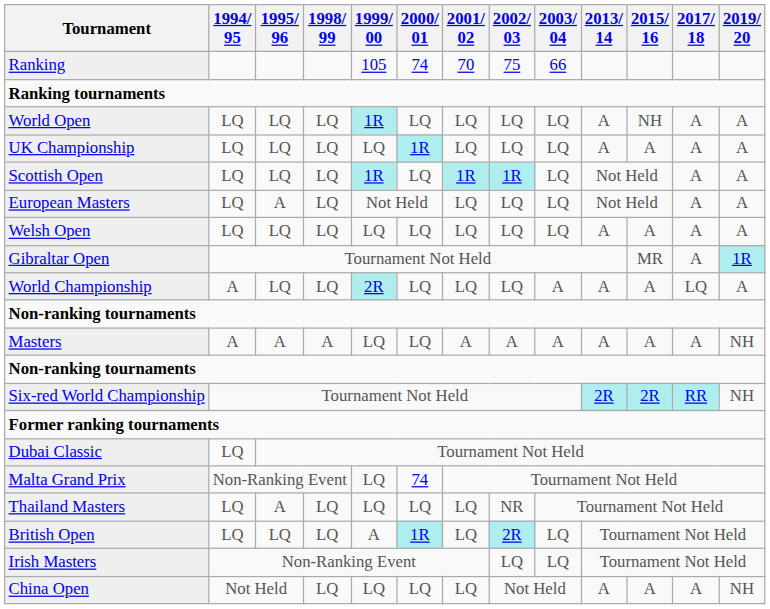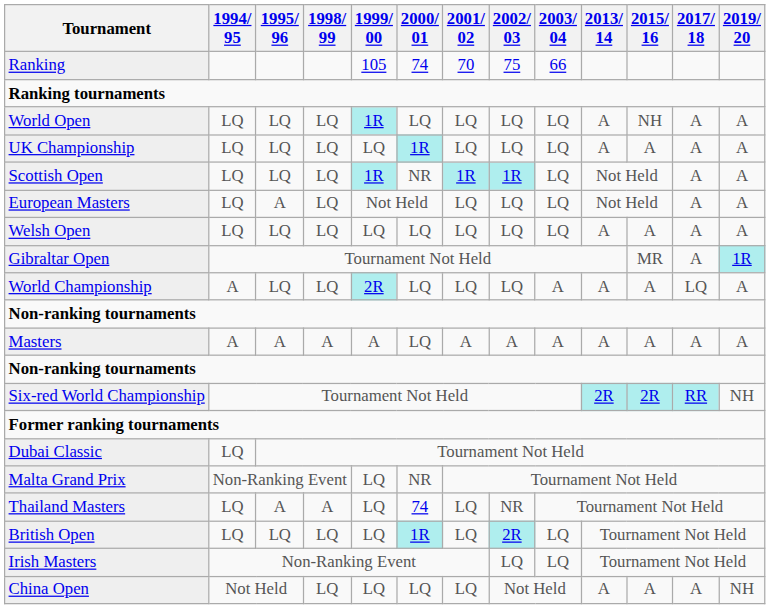Scottish Open | 2000/ 01: LQ -> NR
Masters | 1999/ 00: LQ -> A
Masters | 2019/ 20: NH -> A
Malta Grand Prix | 2000/ 01: 74 -> NR
Thailand Masters | 1998/ 99: LQ -> A
Thailand Masters | 2000/ 01: LQ -> 74
British Open | 1999/ 00: A -> LQ
